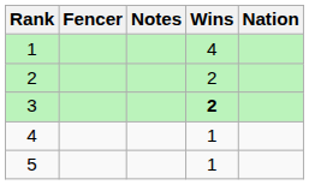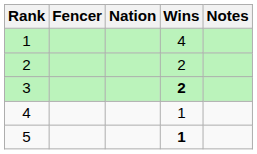columns swapped: Nation <-> Notes
5 | Wins: normal -> bold
